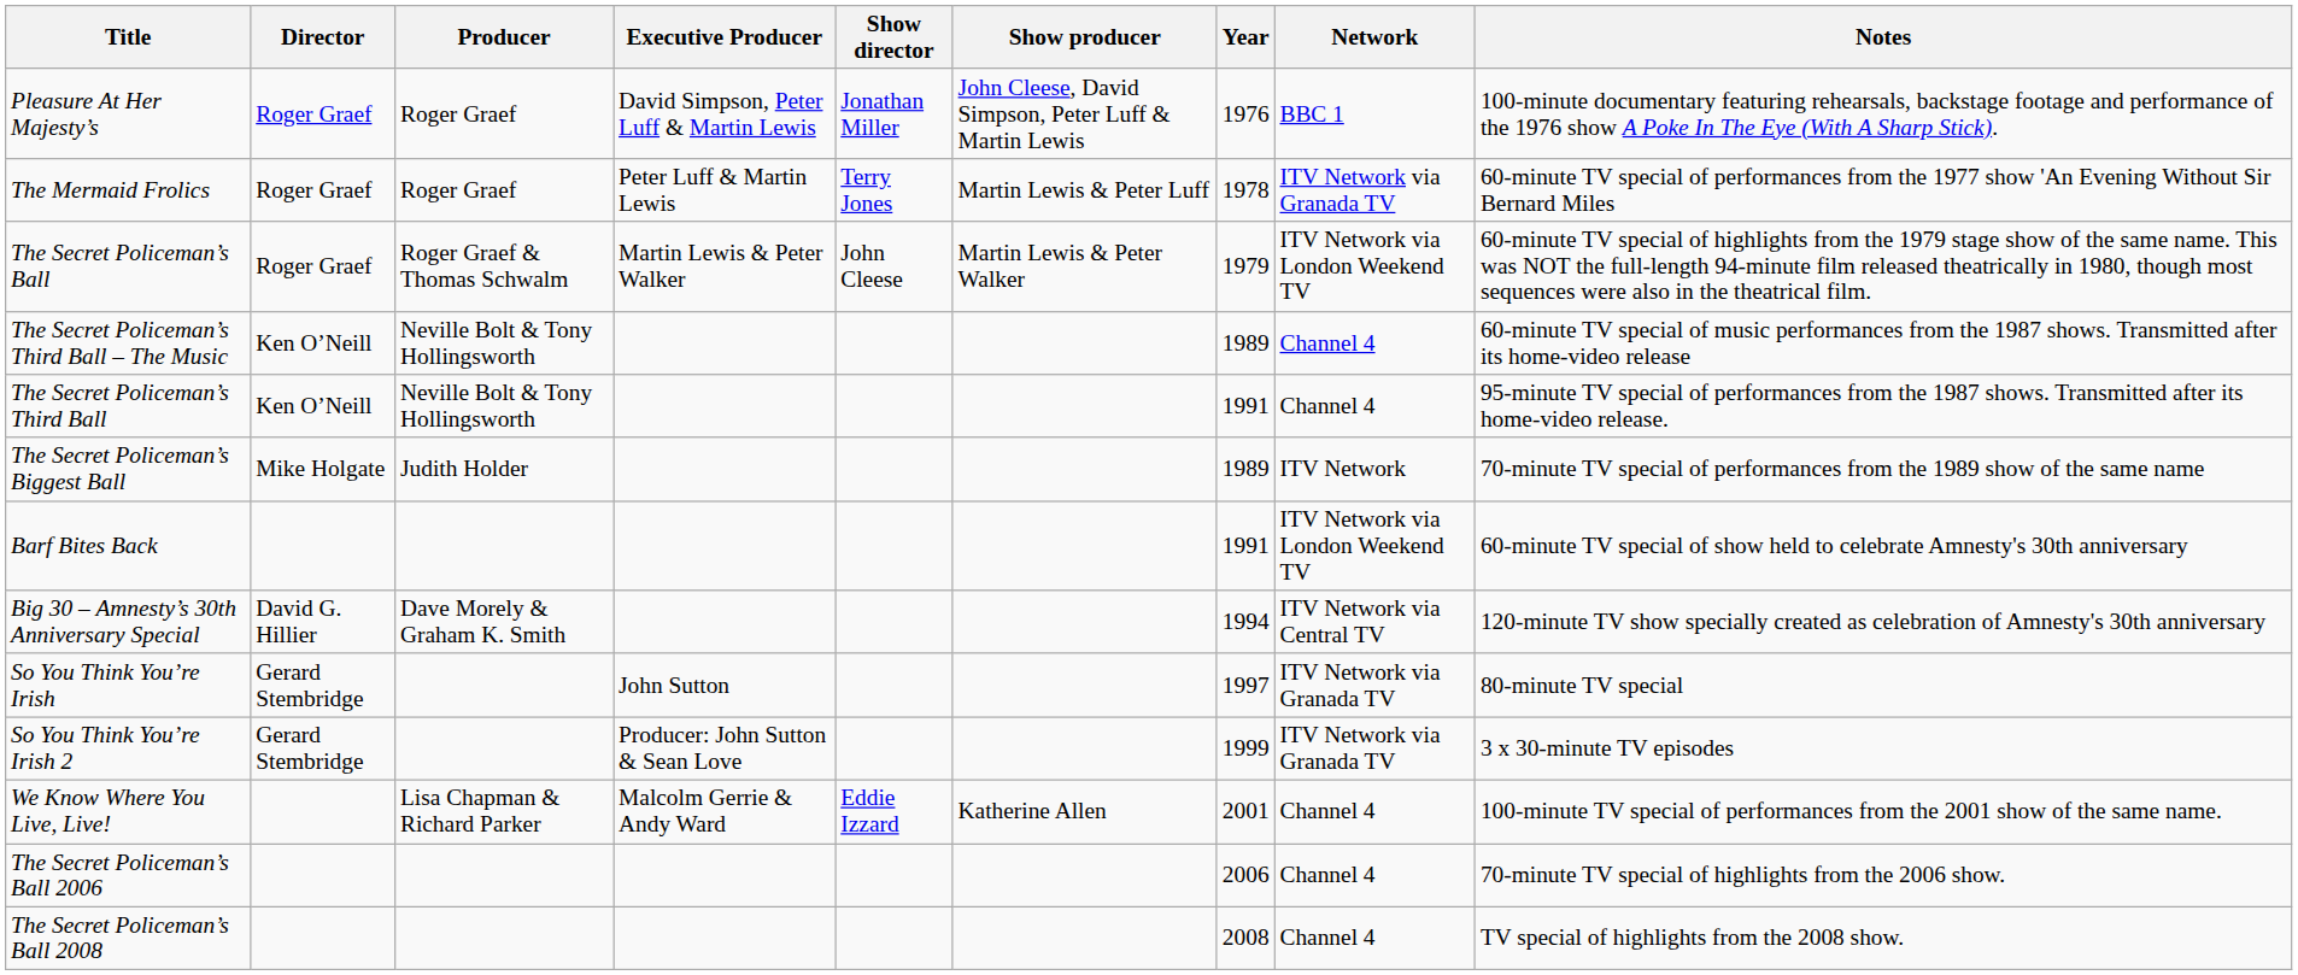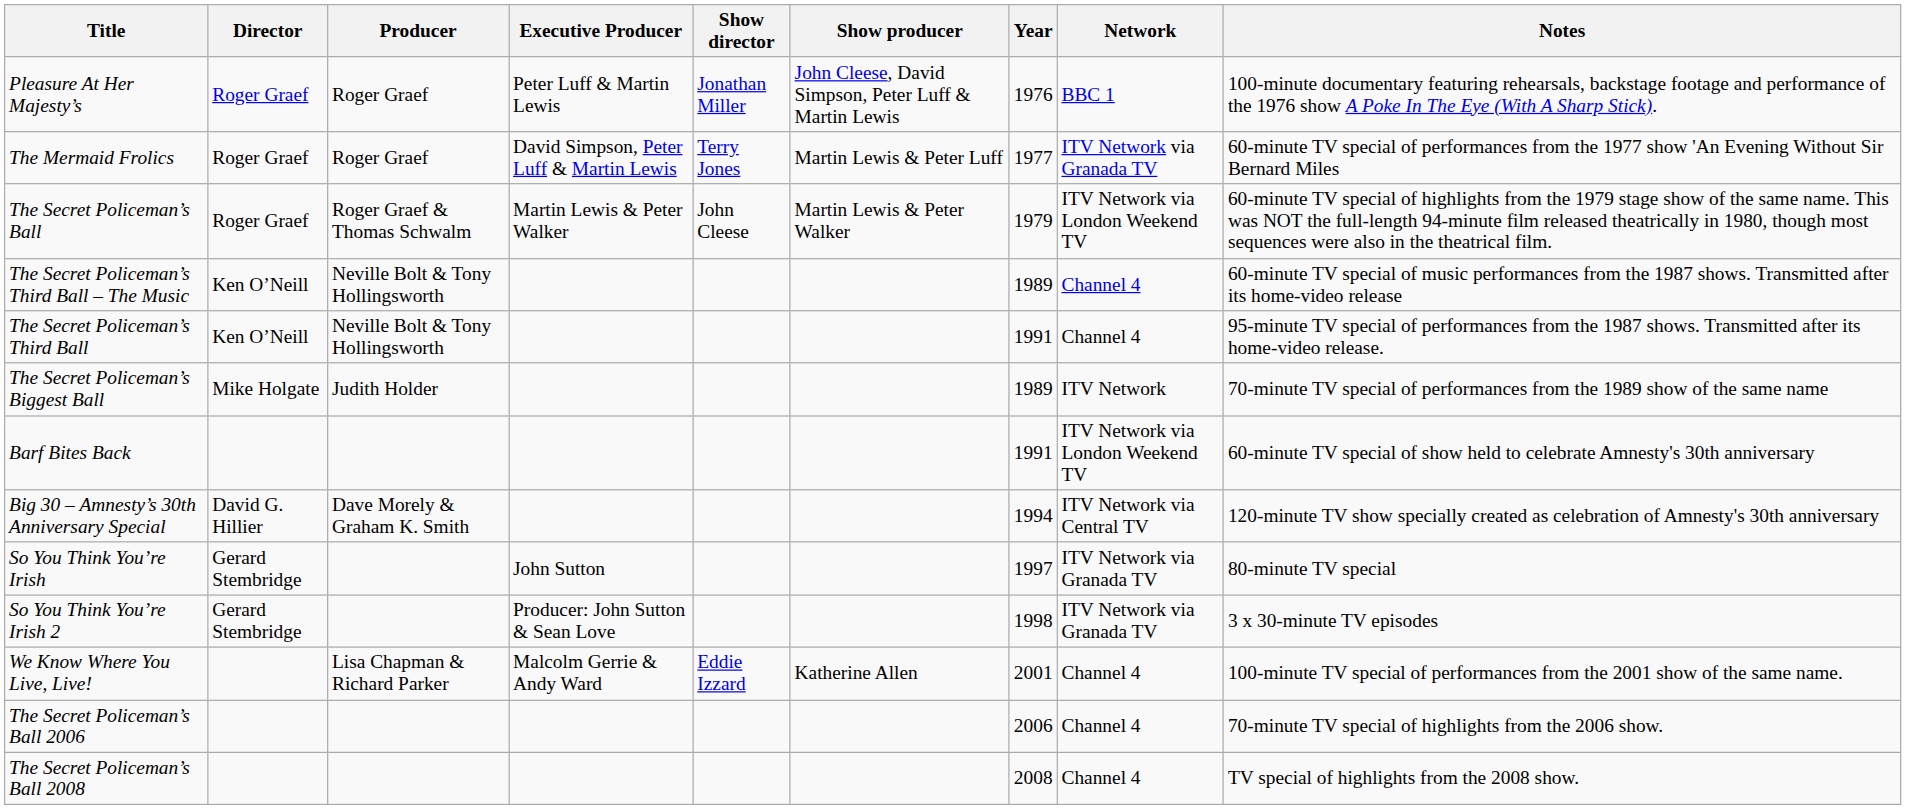Pleasure At Her Majesty’s | Executive Producer: David Simpson, Peter Luff & Martin Lewis -> Peter Luff & Martin Lewis
The Mermaid Frolics | Executive Producer: Peter Luff & Martin Lewis -> David Simpson, Peter Luff & Martin Lewis
The Mermaid Frolics | Year: 1978 -> 1977
So You Think You’re Irish 2 | Year: 1999 -> 1998
